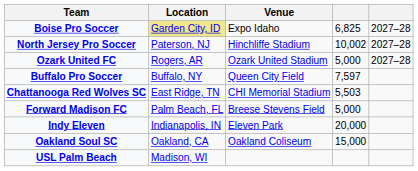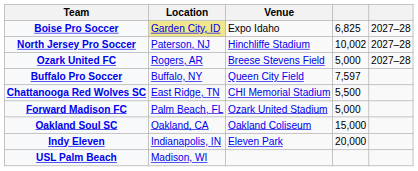Ozark United FC | Venue: Ozark United Stadium -> Breese Stevens Field
Chattanooga Red Wolves SC | column 4: 5,503 -> 5,500
Forward Madison FC | Venue: Breese Stevens Field -> Ozark United Stadium
rows swapped: Indy Eleven <-> Oakland Soul SC
